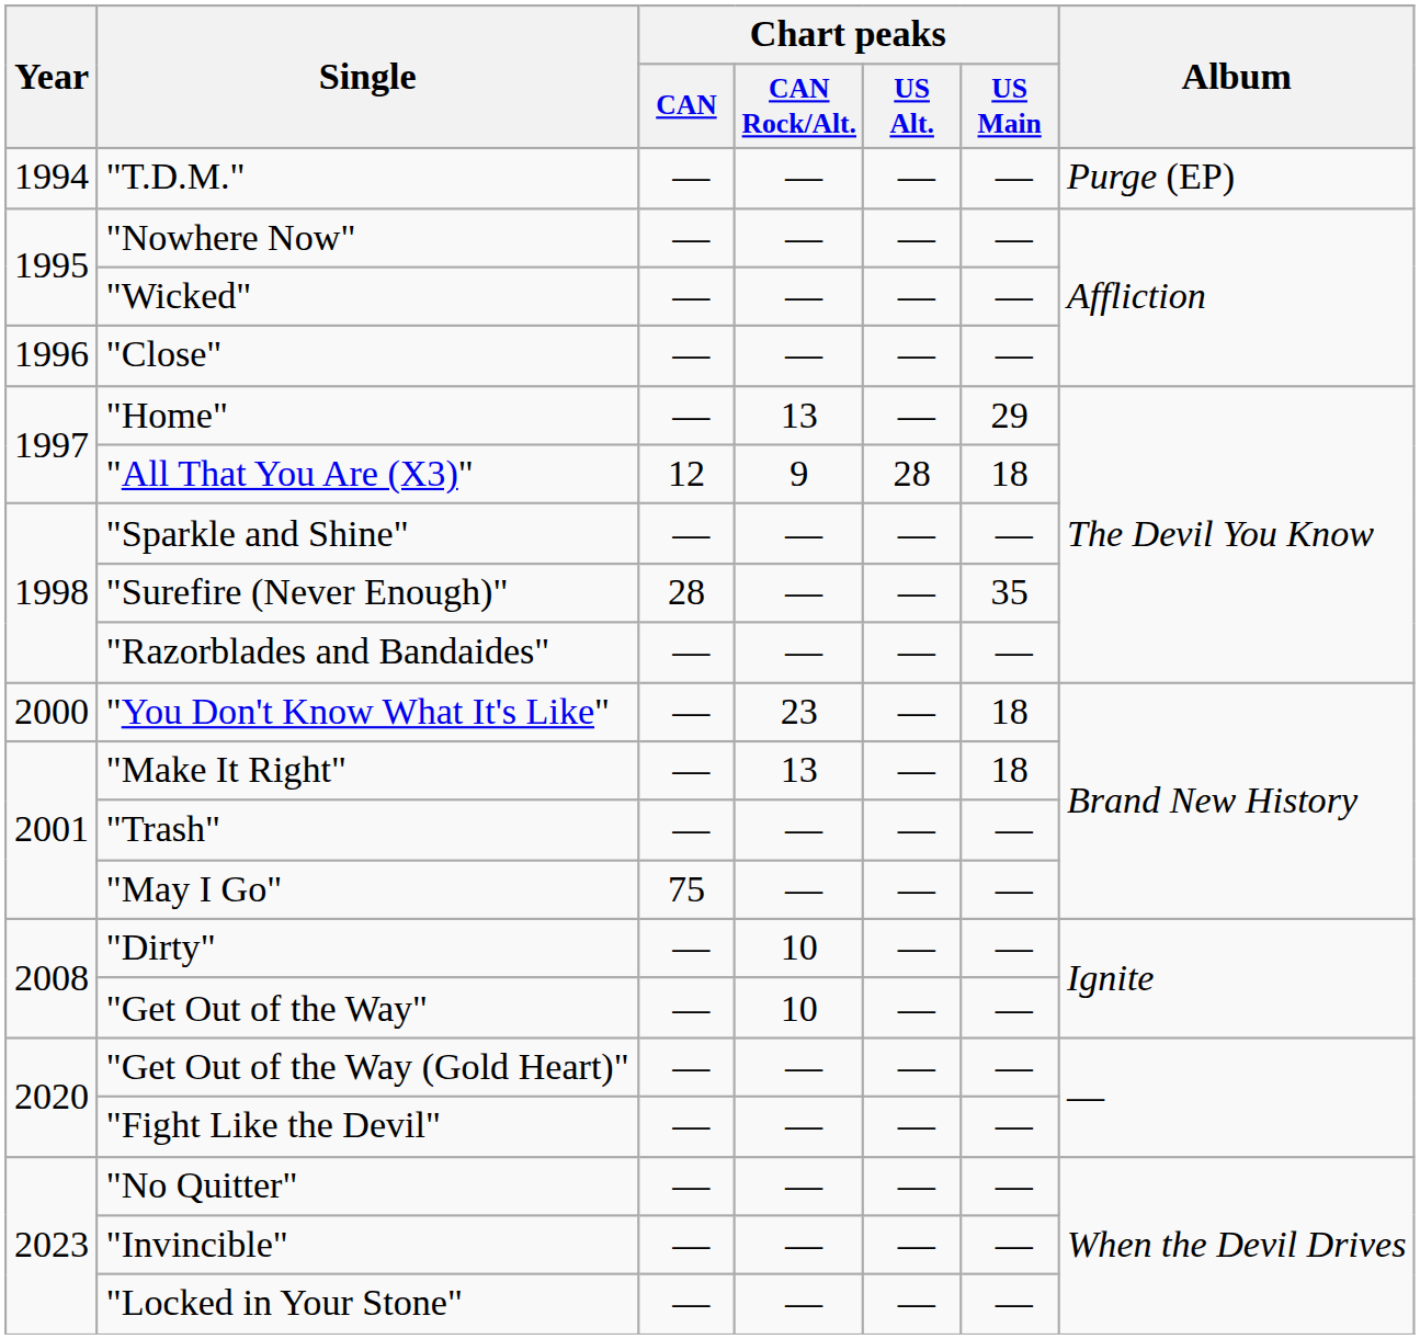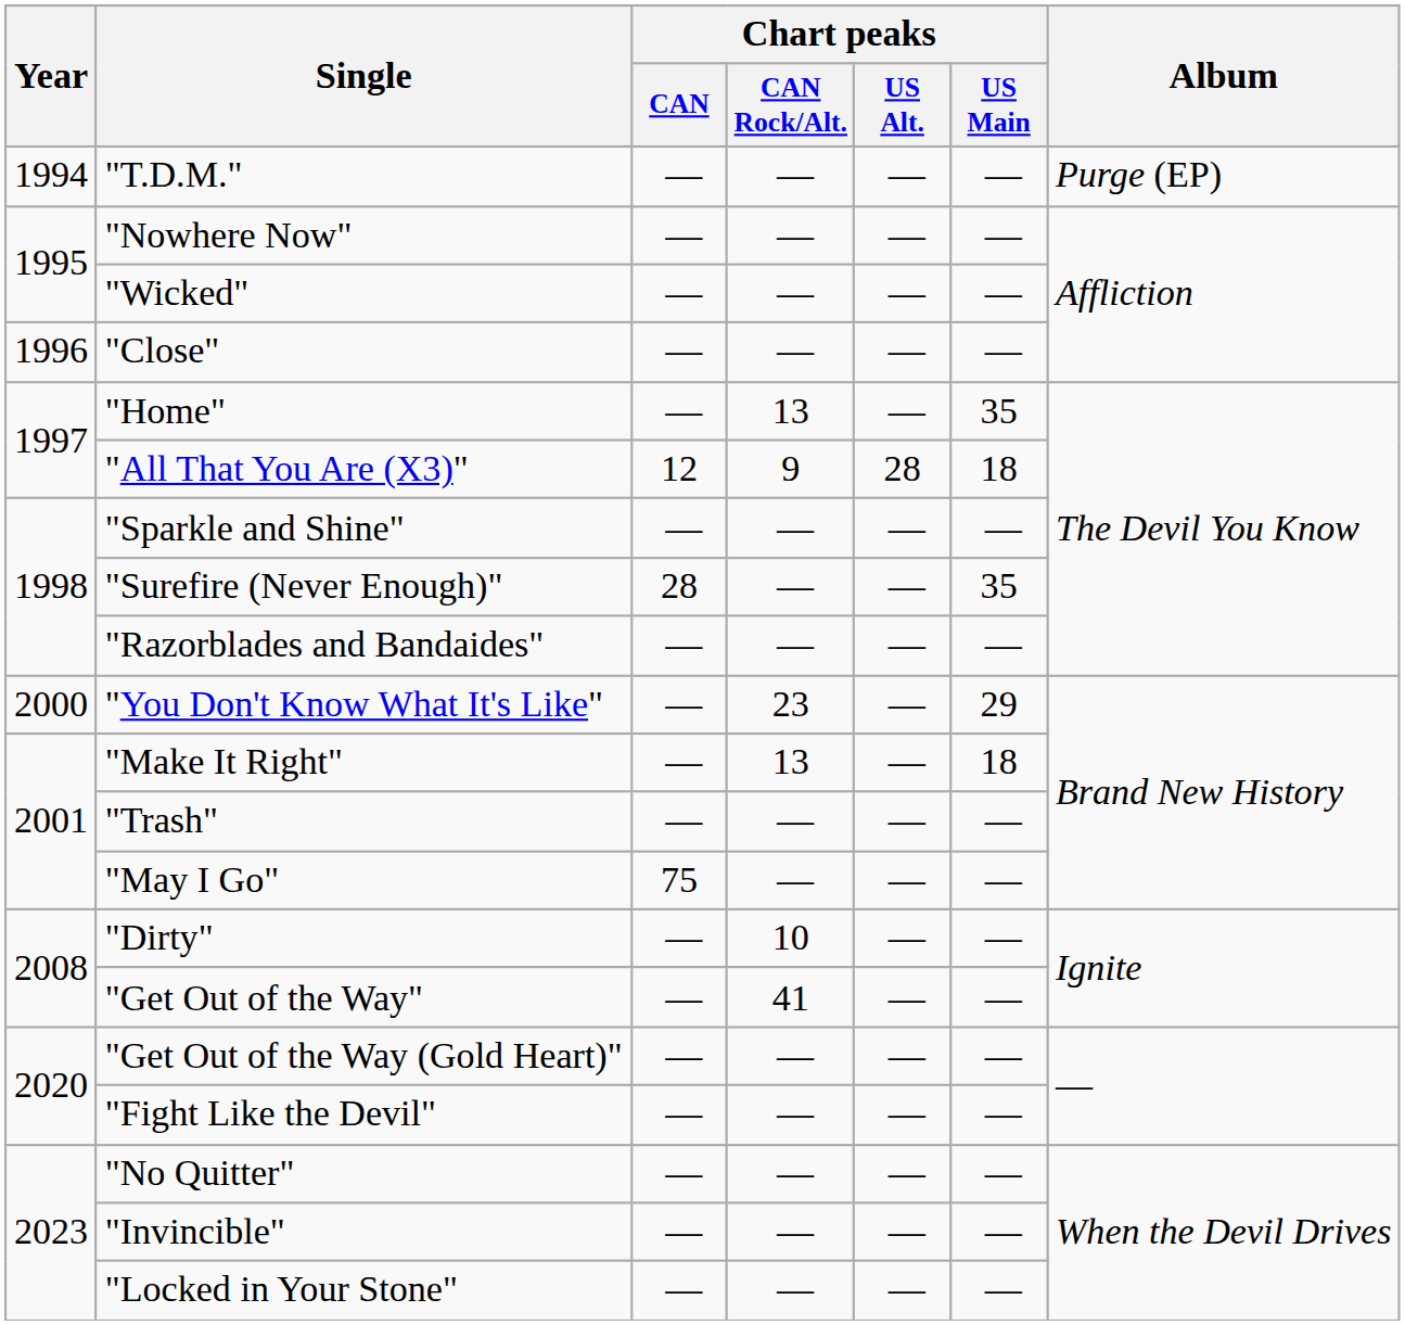"Home" | Chart peaks / US Main: 29 -> 35
"You Don't Know What It's Like" | Chart peaks / US Main: 18 -> 29
"Get Out of the Way" | Chart peaks / CAN Rock/Alt.: 10 -> 41
